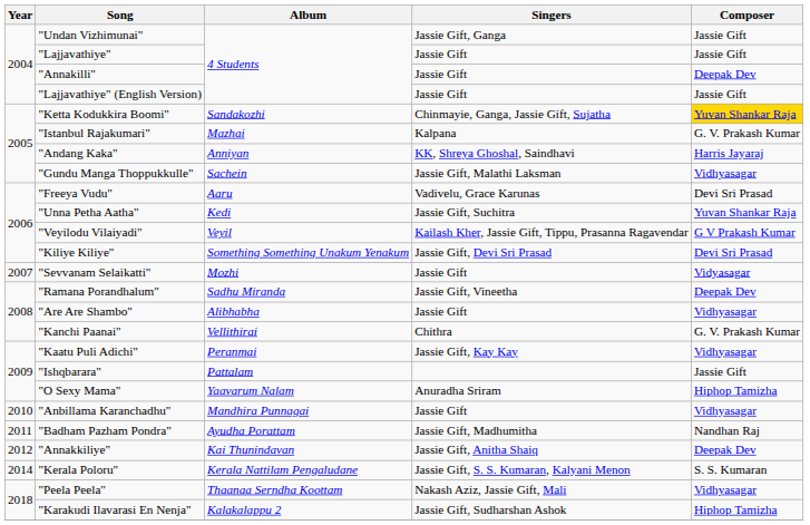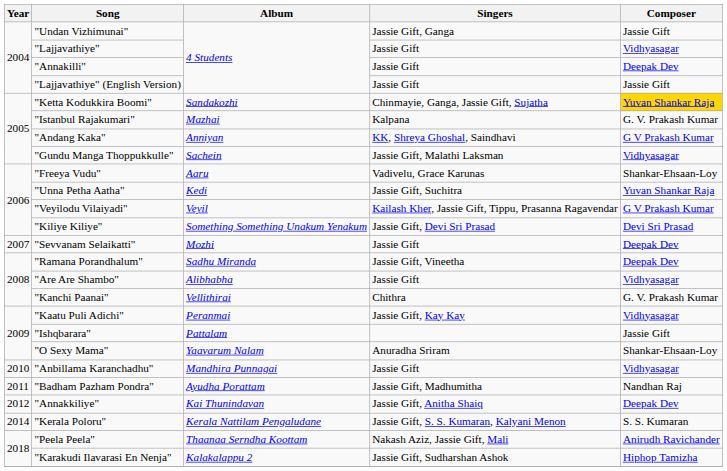"Lajjavathiye" | Composer: Jassie Gift -> Vidhyasagar
"Andang Kaka" | Composer: Harris Jayaraj -> G V Prakash Kumar
"Freeya Vudu" | Composer: Devi Sri Prasad -> Shankar-Ehsaan-Loy
"Sevvanam Selaikatti" | Composer: Vidyasagar -> Deepak Dev
"O Sexy Mama" | Composer: Hiphop Tamizha -> Shankar-Ehsaan-Loy
"Peela Peela" | Composer: Vidhyasagar -> Anirudh Ravichander
